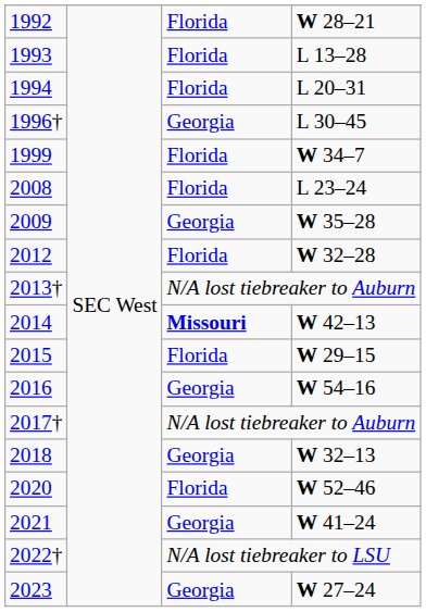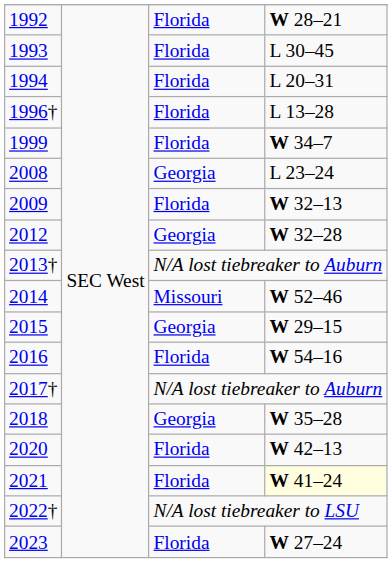1993 | column 4: L 13–28 -> L 30–45
1996† | column 3: Georgia -> Florida
1996† | column 4: L 30–45 -> L 13–28
2008 | column 3: Florida -> Georgia
2009 | column 3: Georgia -> Florida
2009 | column 4: W 35–28 -> W 32–13
2012 | column 3: Florida -> Georgia
2014 | column 3: bold -> normal
2014 | column 4: W 42–13 -> W 52–46
2015 | column 3: Florida -> Georgia
2016 | column 3: Georgia -> Florida
2018 | column 4: W 32–13 -> W 35–28
2020 | column 4: W 52–46 -> W 42–13
2021 | column 3: Georgia -> Florida
2021 | column 4: no background -> lightyellow background
2023 | column 3: Georgia -> Florida
